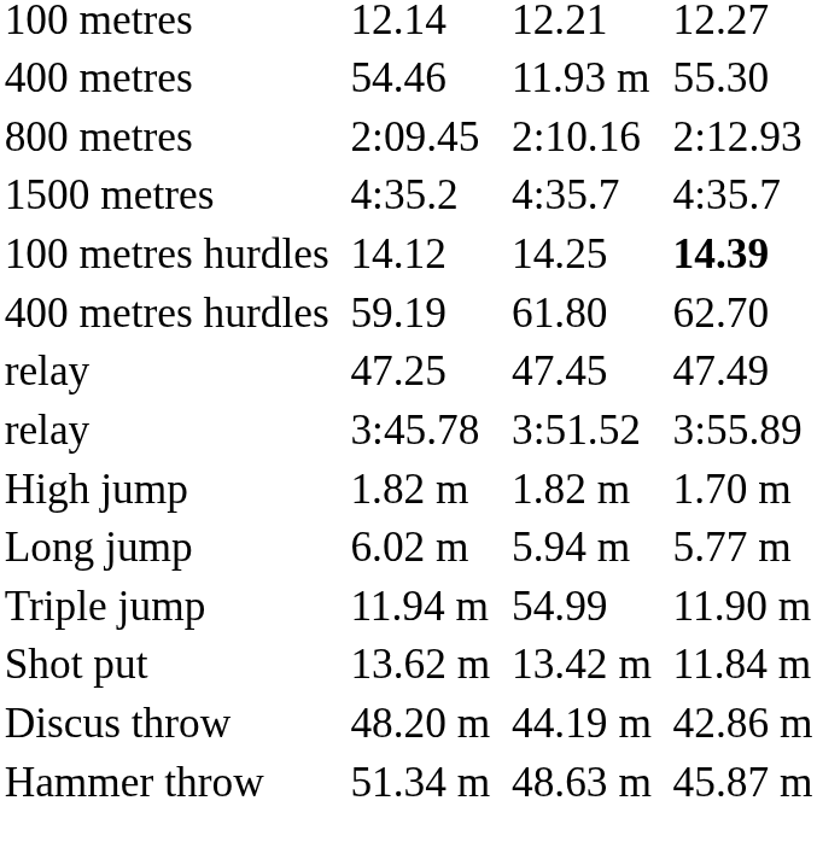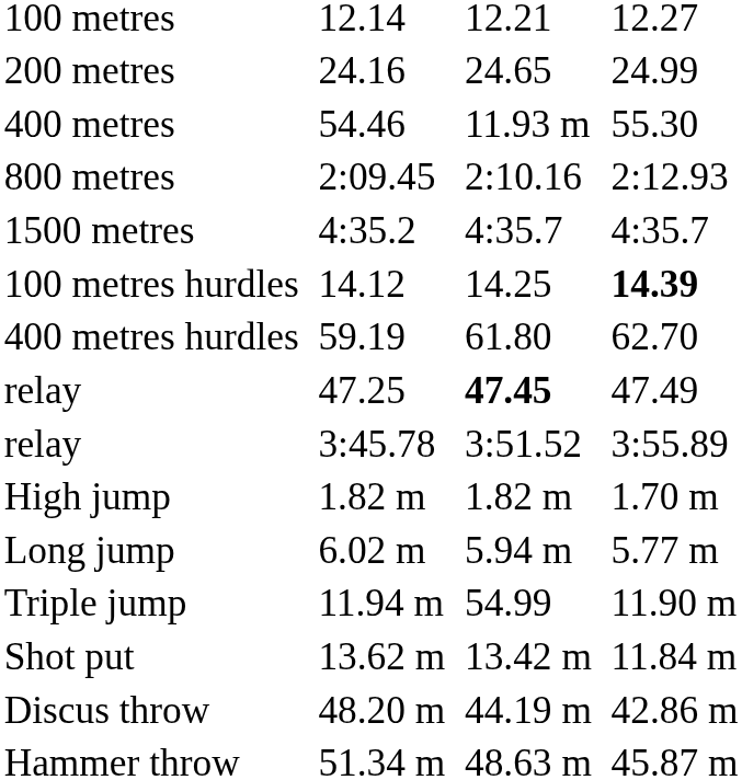+ row: 200 metres | 24.16 | 24.65 | 24.99
relay / 47.25 | column 5: normal -> bold
